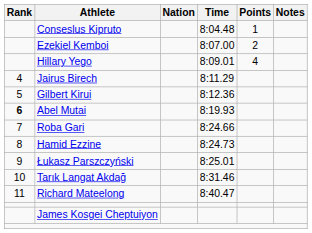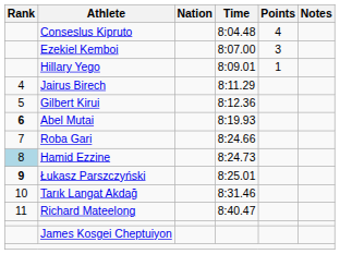Conseslus Kipruto | Points: 1 -> 4
Ezekiel Kemboi | Points: 2 -> 3
Hillary Yego | Points: 4 -> 1
Hamid Ezzine | Rank: no background -> lightblue background
Łukasz Parszczyński | Rank: normal -> bold
